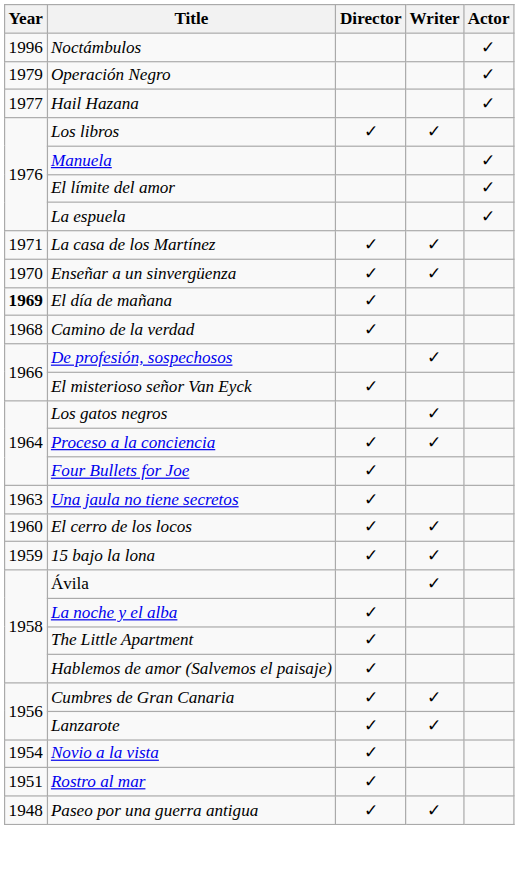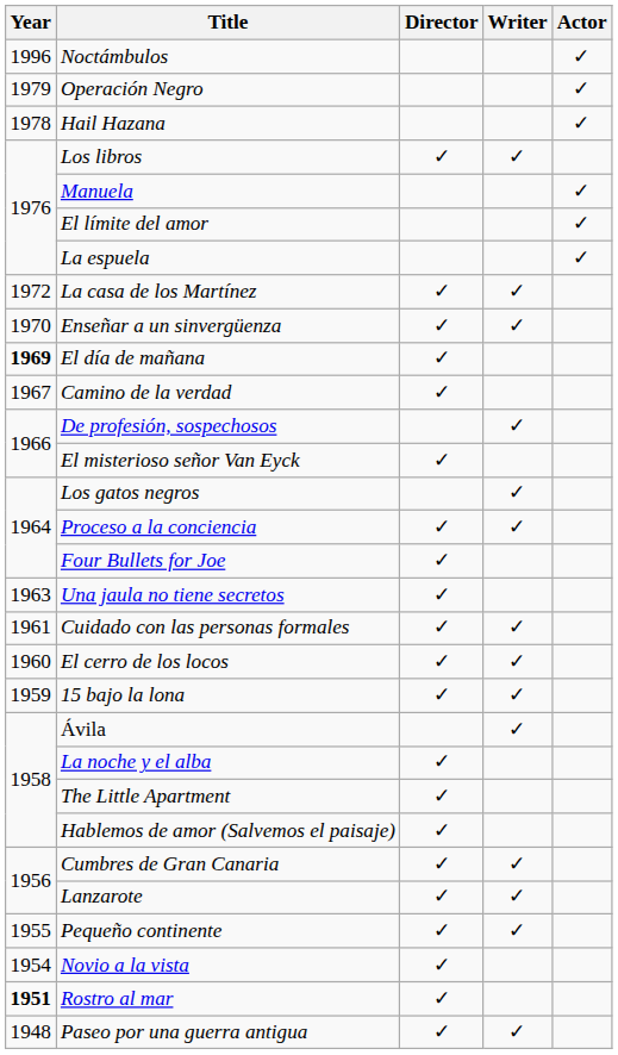Hail Hazana | Year: 1977 -> 1978
La casa de los Martínez | Year: 1971 -> 1972
Camino de la verdad | Year: 1968 -> 1967
+ row: 1961 | Cuidado con las personas formales | ✓ | ✓
+ row: 1955 | Pequeño continente | ✓ | ✓
Rostro al mar | Year: normal -> bold
